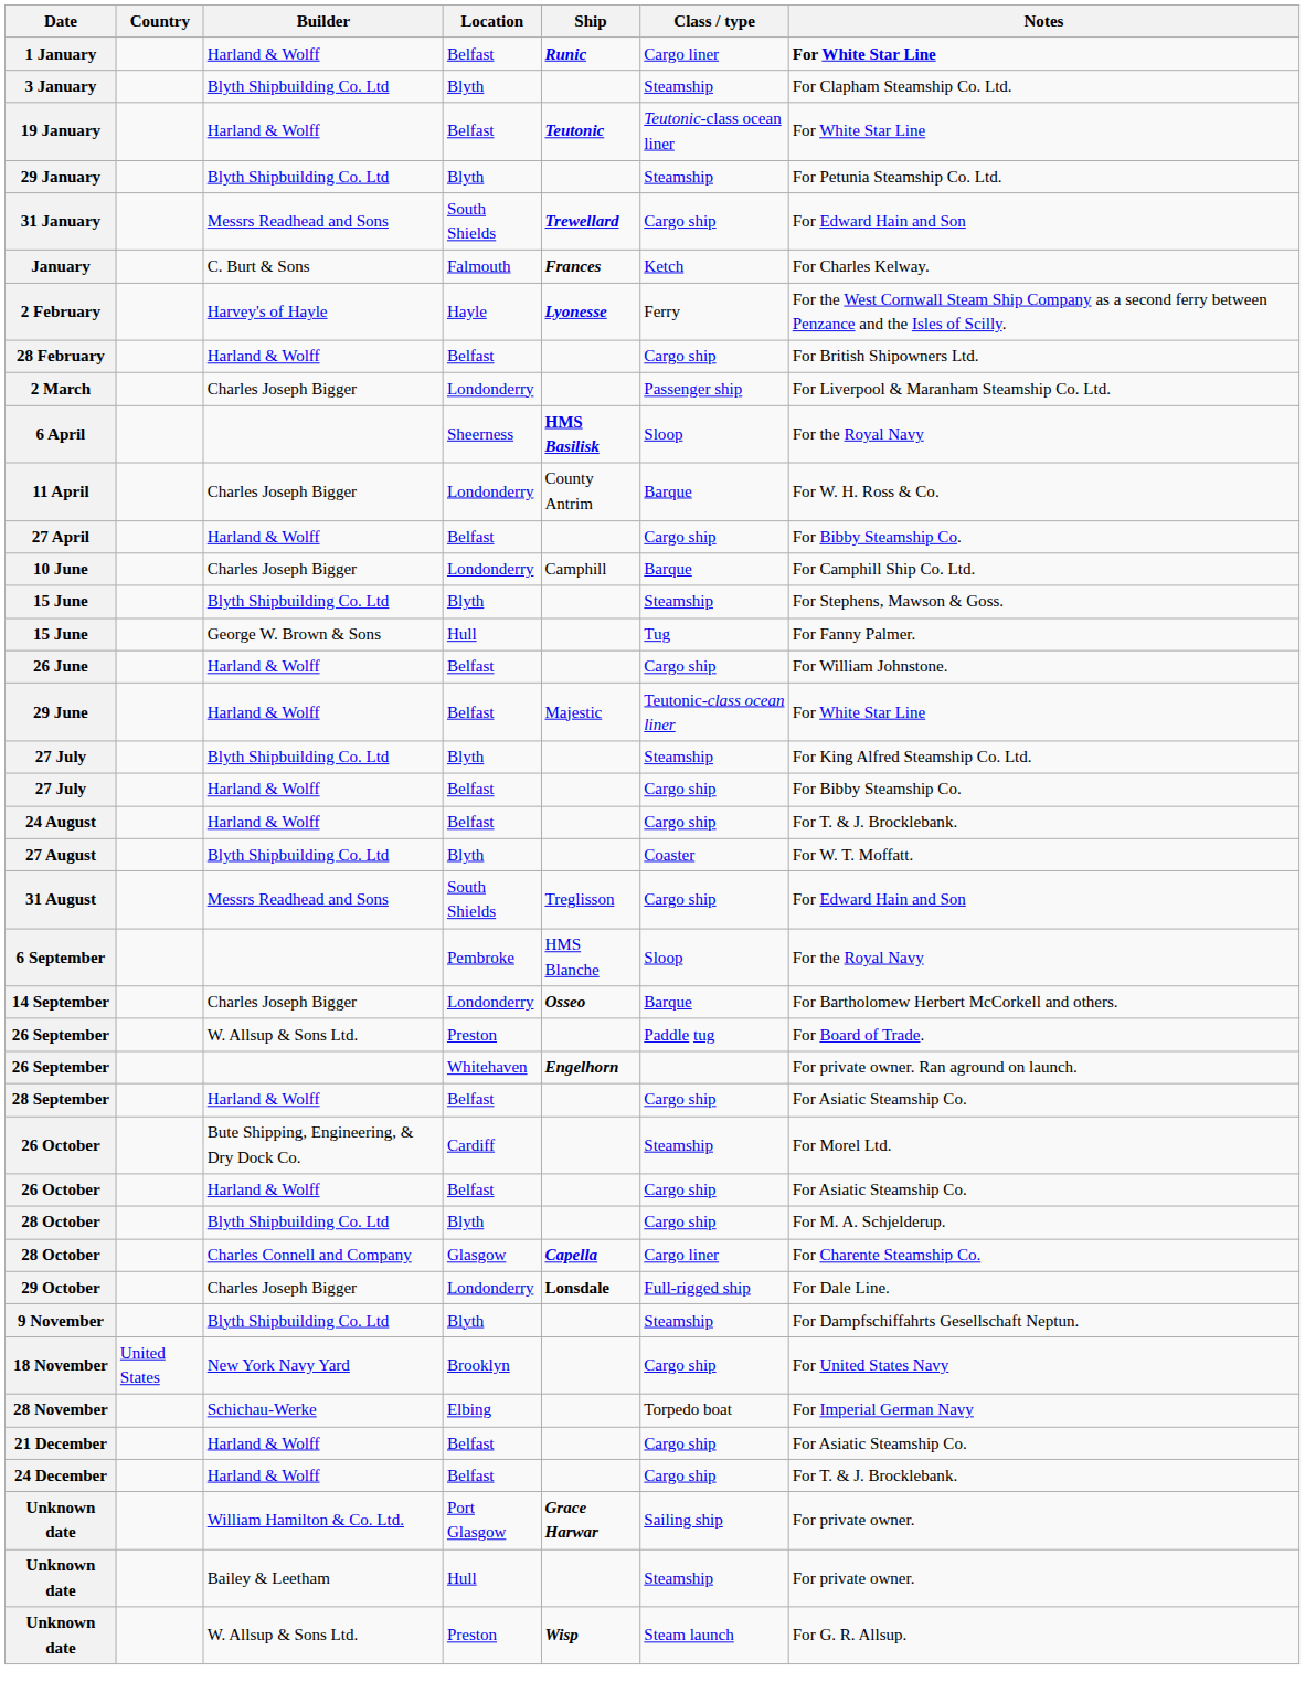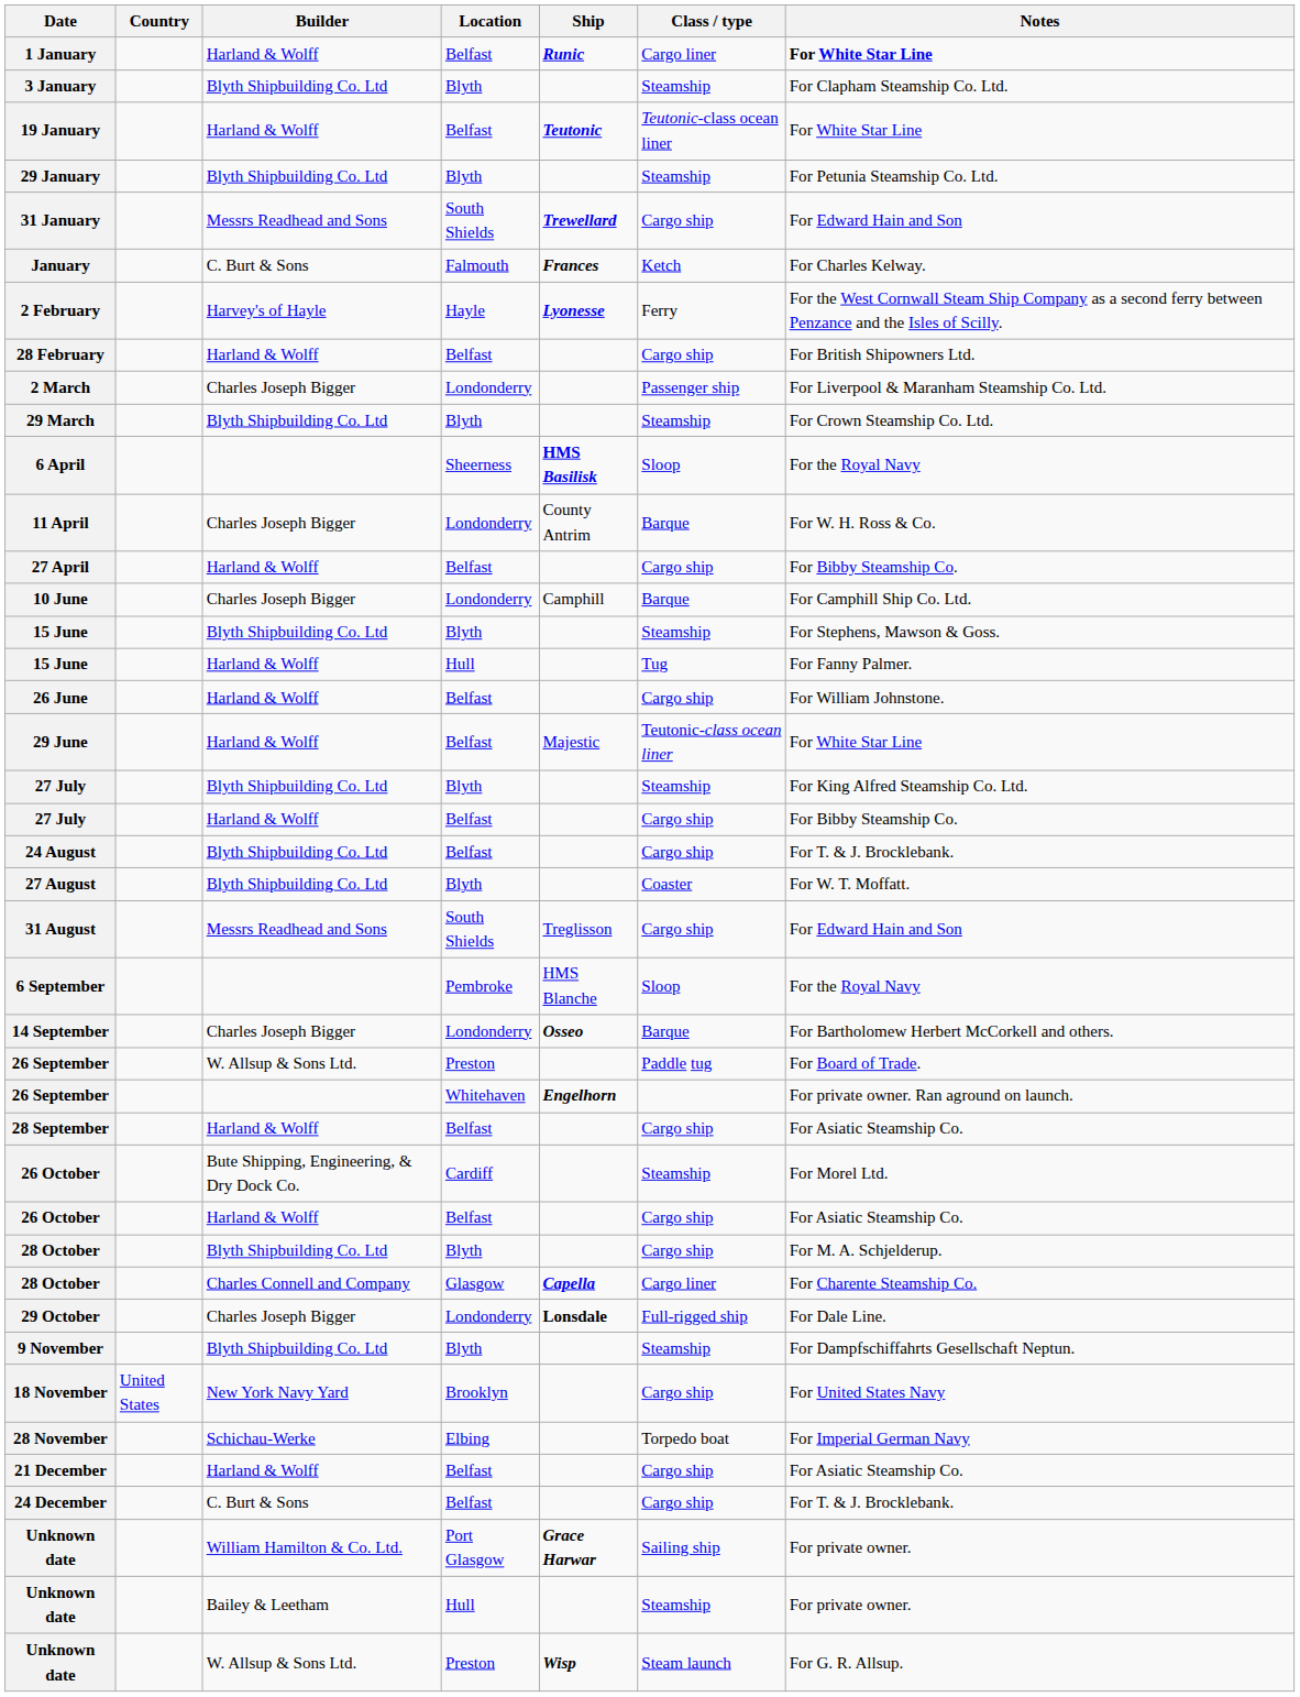+ row: 29 March | Blyth Shipbuilding Co. Ltd | Blyth | Steamship | For Crown Steamship Co. Ltd.
15 June / Hull | Builder: George W. Brown & Sons -> Harland & Wolff
24 August | Builder: Harland & Wolff -> Blyth Shipbuilding Co. Ltd
24 December | Builder: Harland & Wolff -> C. Burt & Sons
